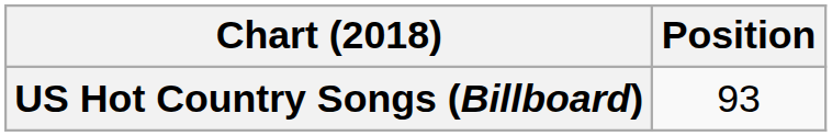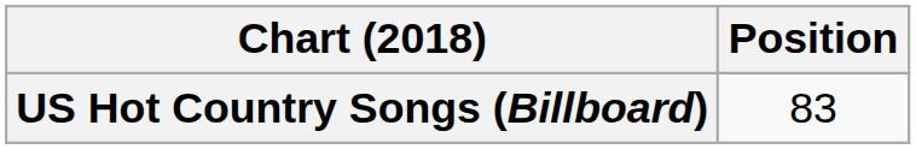US Hot Country Songs (Billboard) | Position: 93 -> 83
